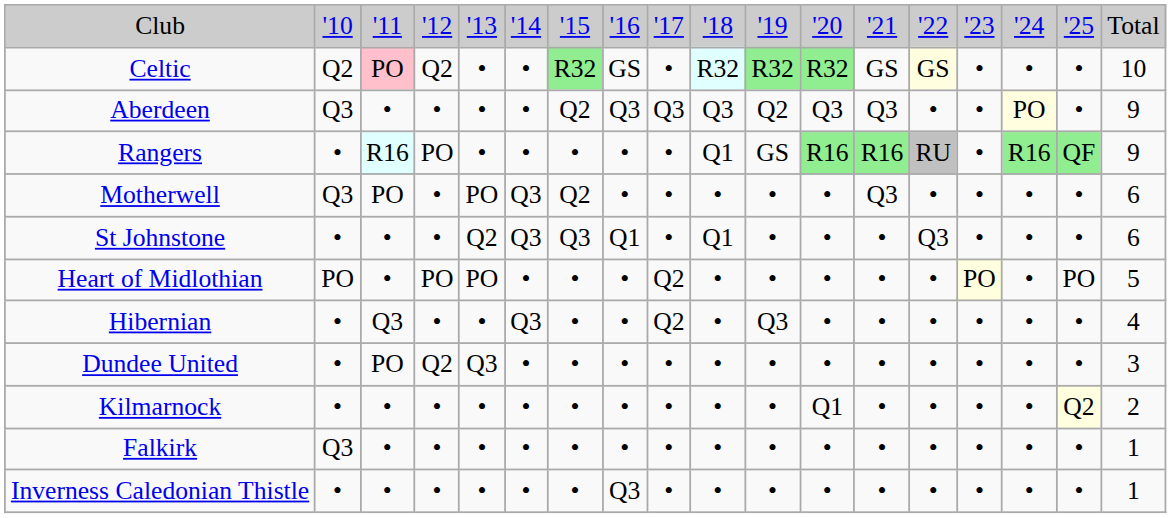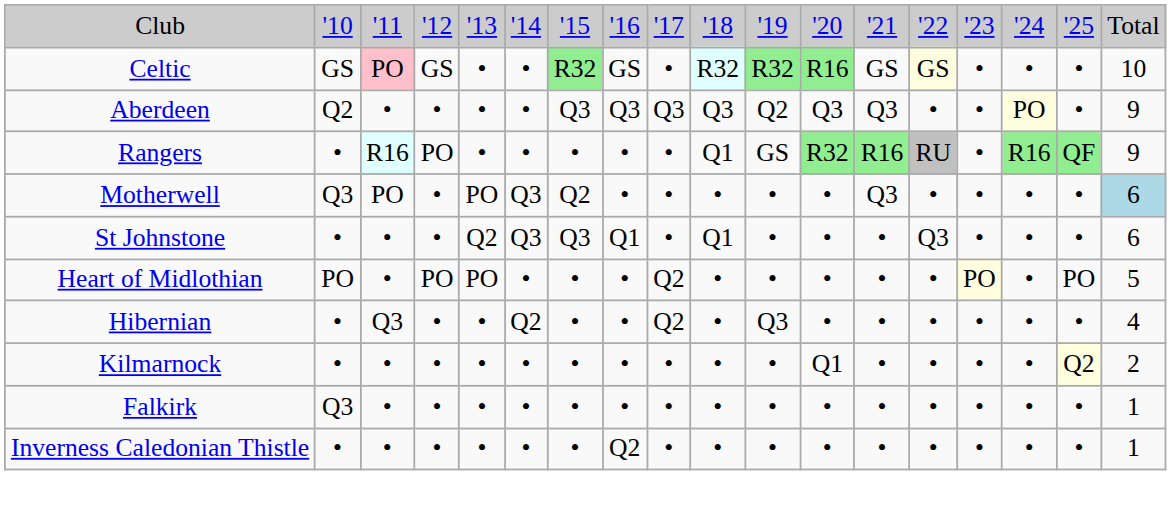Celtic | column 2: Q2 -> GS
Celtic | column 4: Q2 -> GS
Celtic | column 12: R32 -> R16
Aberdeen | column 2: Q3 -> Q2
Aberdeen | column 7: Q2 -> Q3
Rangers | column 12: R16 -> R32
Motherwell | column 18: no background -> lightblue background
Hibernian | column 6: Q3 -> Q2
- row: Dundee United | • | PO | Q2 | Q3 | • | • | • | • | • | • | • | • | • | • | • | • | 3
Inverness Caledonian Thistle | column 8: Q3 -> Q2
